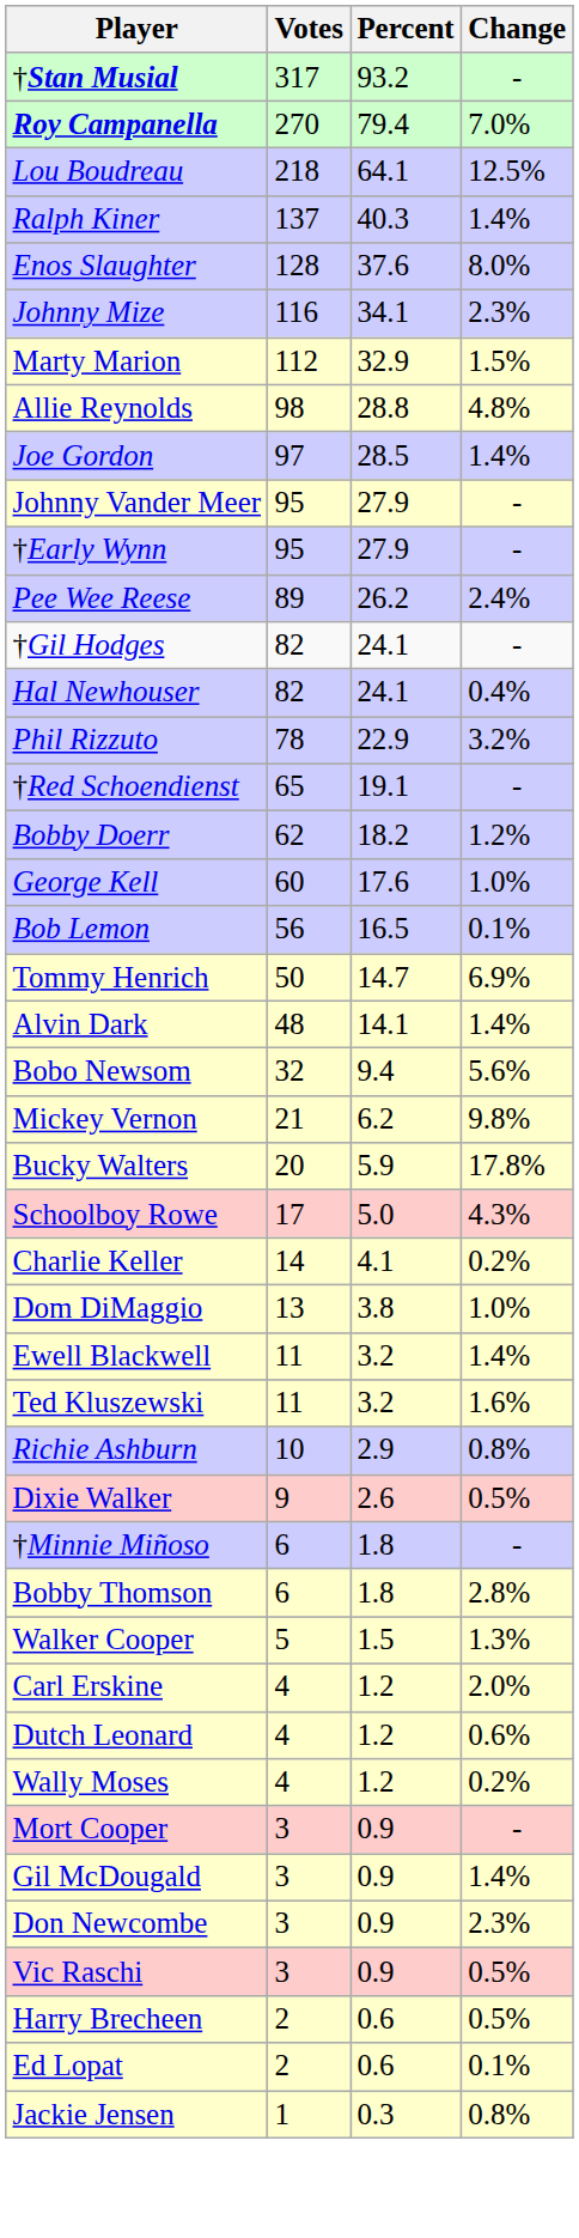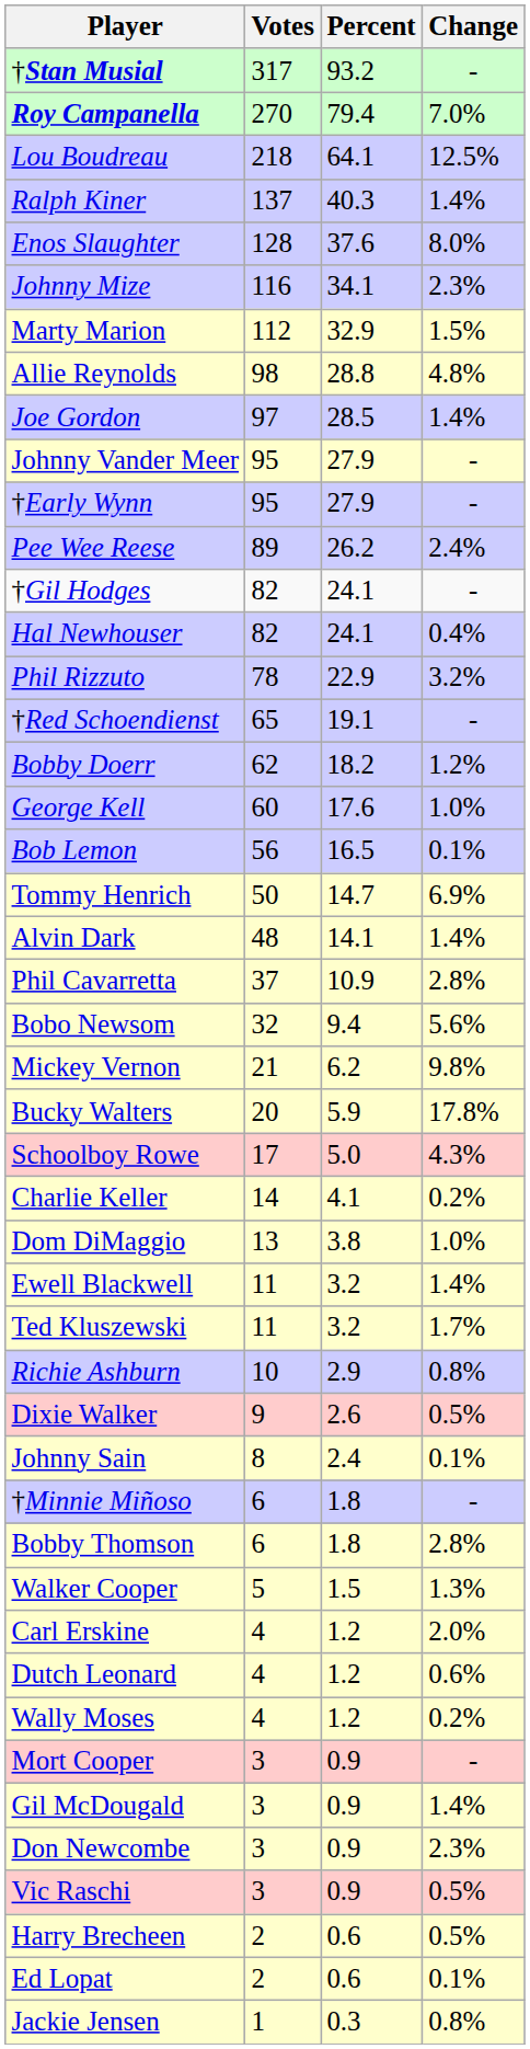+ row: Phil Cavarretta | 37 | 10.9 | 2.8%
Ted Kluszewski | Change: 1.6% -> 1.7%
+ row: Johnny Sain | 8 | 2.4 | 0.1%
